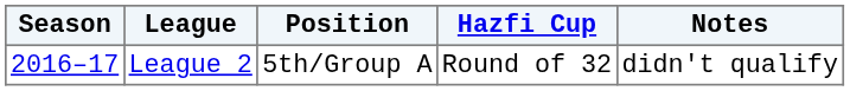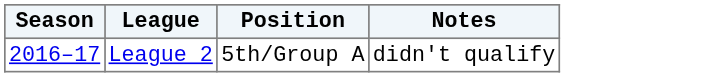- column: Hazfi Cup | Round of 32
